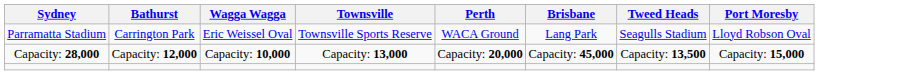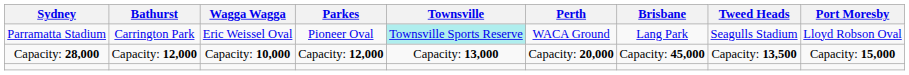+ column: Parkes | Pioneer Oval | Capacity: 12,000
Parramatta Stadium | Townsville: no background -> paleturquoise background
